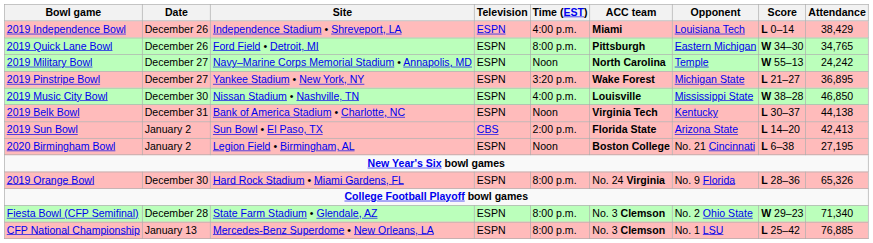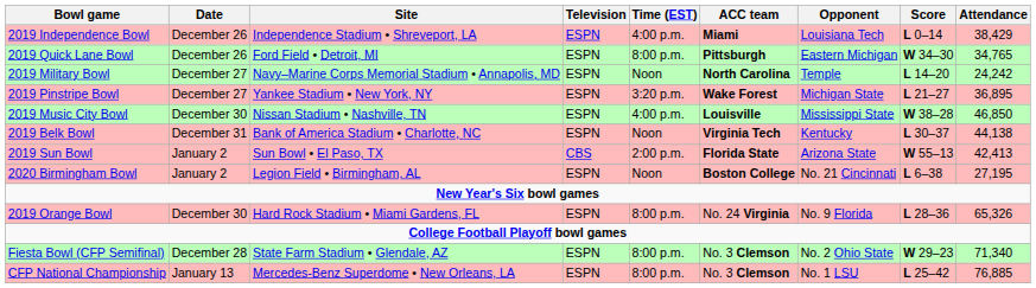2019 Military Bowl | Score: W 55–13 -> L 14–20
2019 Sun Bowl | Score: L 14–20 -> W 55–13
